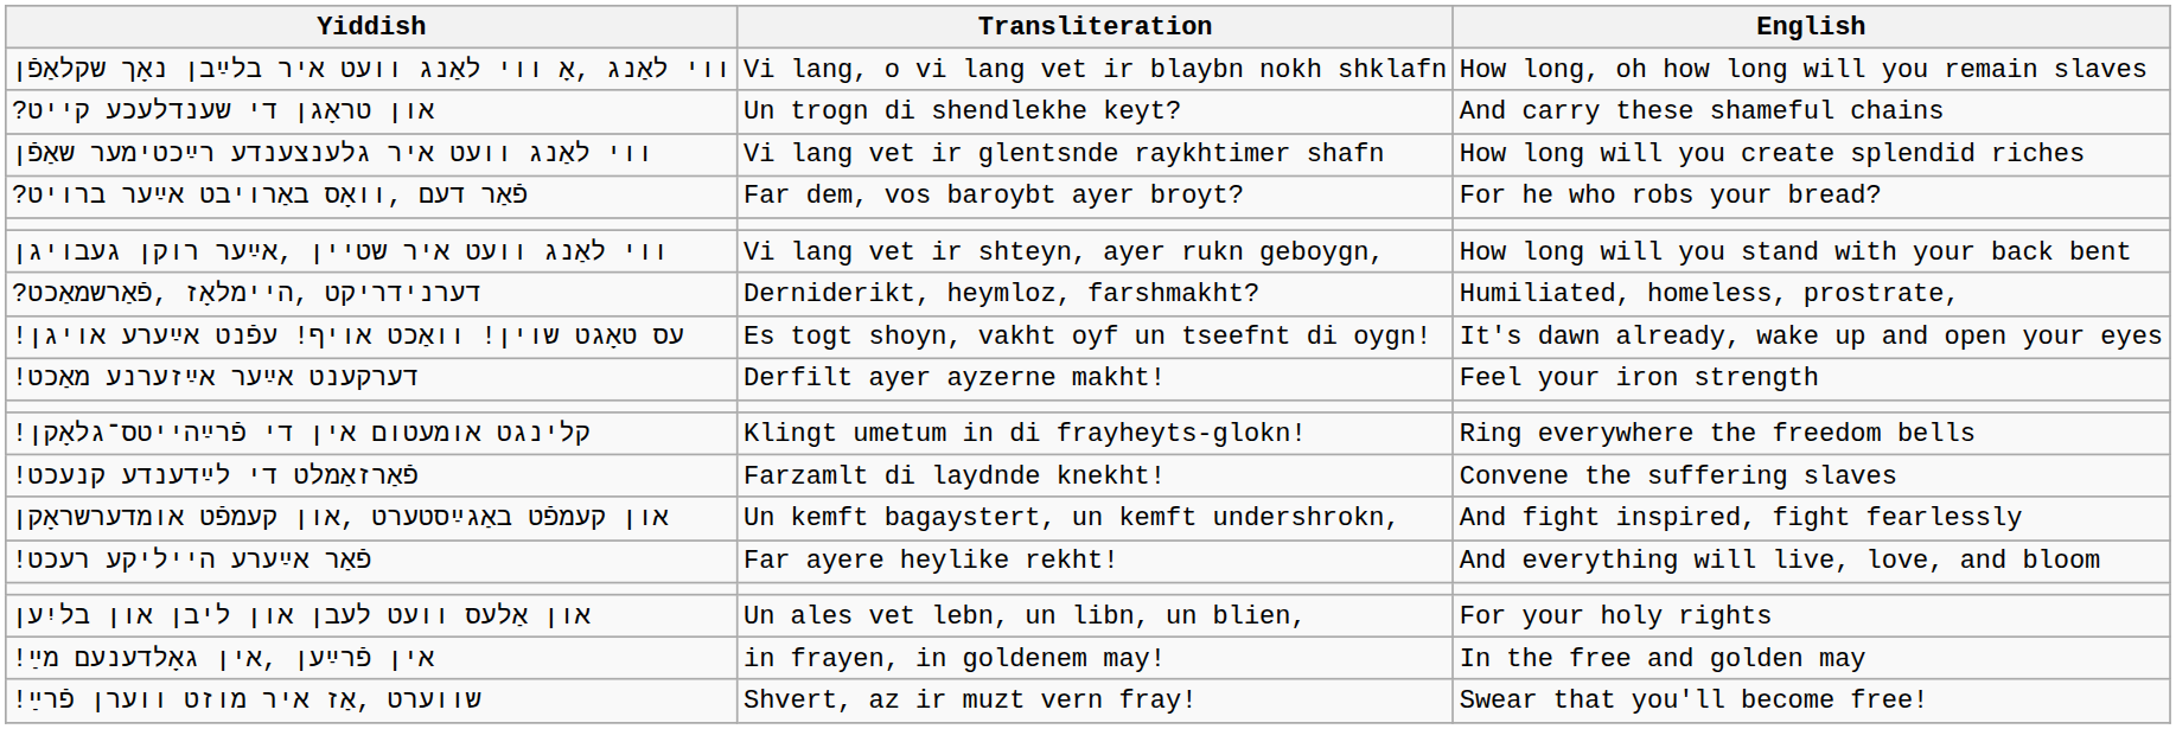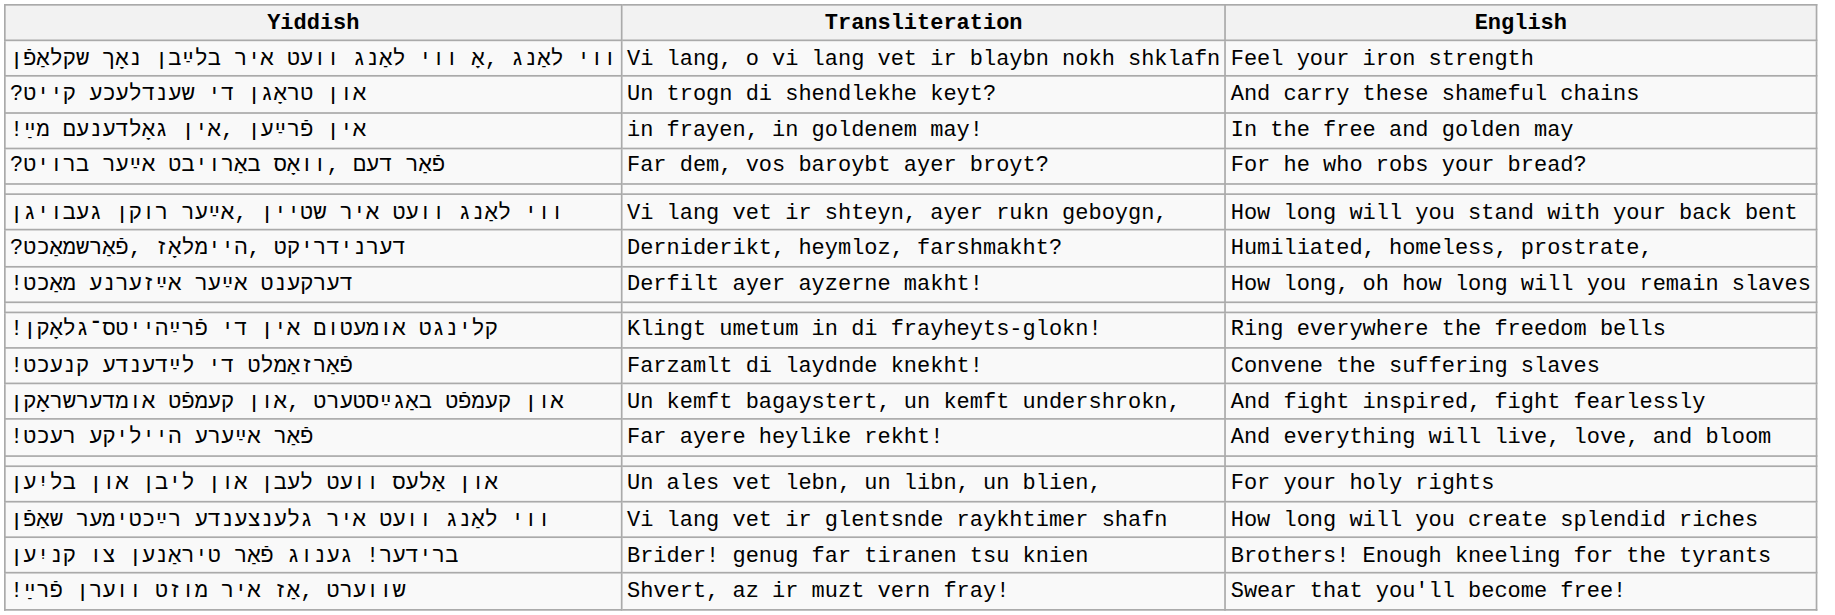ווי לאַנג ,אָ ווי לאַנג וועט איר בלײַבן נאָך שקלאַפֿן | English: How long, oh how long will you remain slaves -> Feel your iron strength
rows swapped: ווי לאַנג וועט איר גלענצענדע רײַכטימער שאַפֿן <-> !אין פֿרײַען ,אין גאָלדענעם מײַ
- row: !עס טאָגט שוין! וואַכט אויף! עפֿנט אײַערע אויגן | Es togt shoyn, vakht oyf un tseefnt di oygn! | It's dawn already, wake up and open your eyes
!דערקענט אײַער אײַזערנע מאַכט | English: Feel your iron strength -> How long, oh how long will you remain slaves
+ row: ברידער! גענוג פֿאַר טיראַנען צו קניִען | Brider! genug far tiranen tsu knien | Brothers! Enough kneeling for the tyrants
